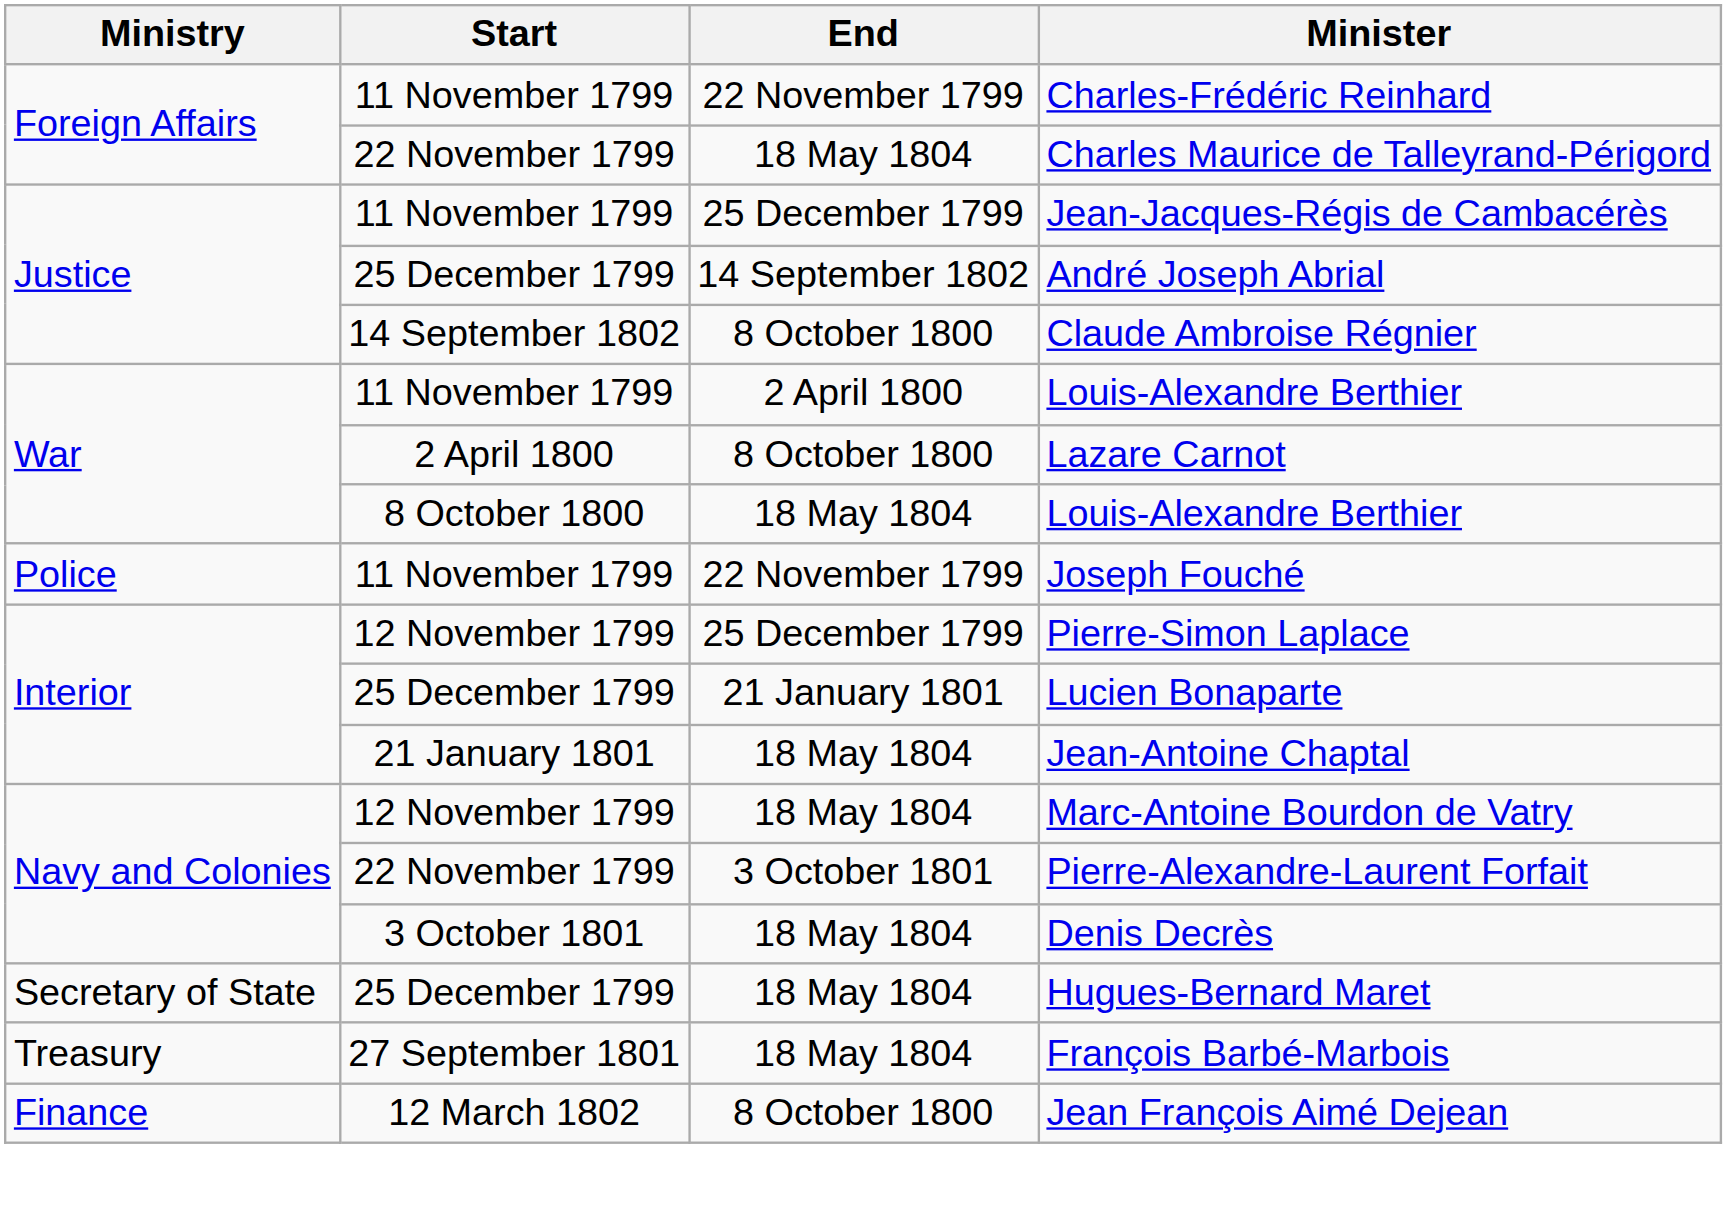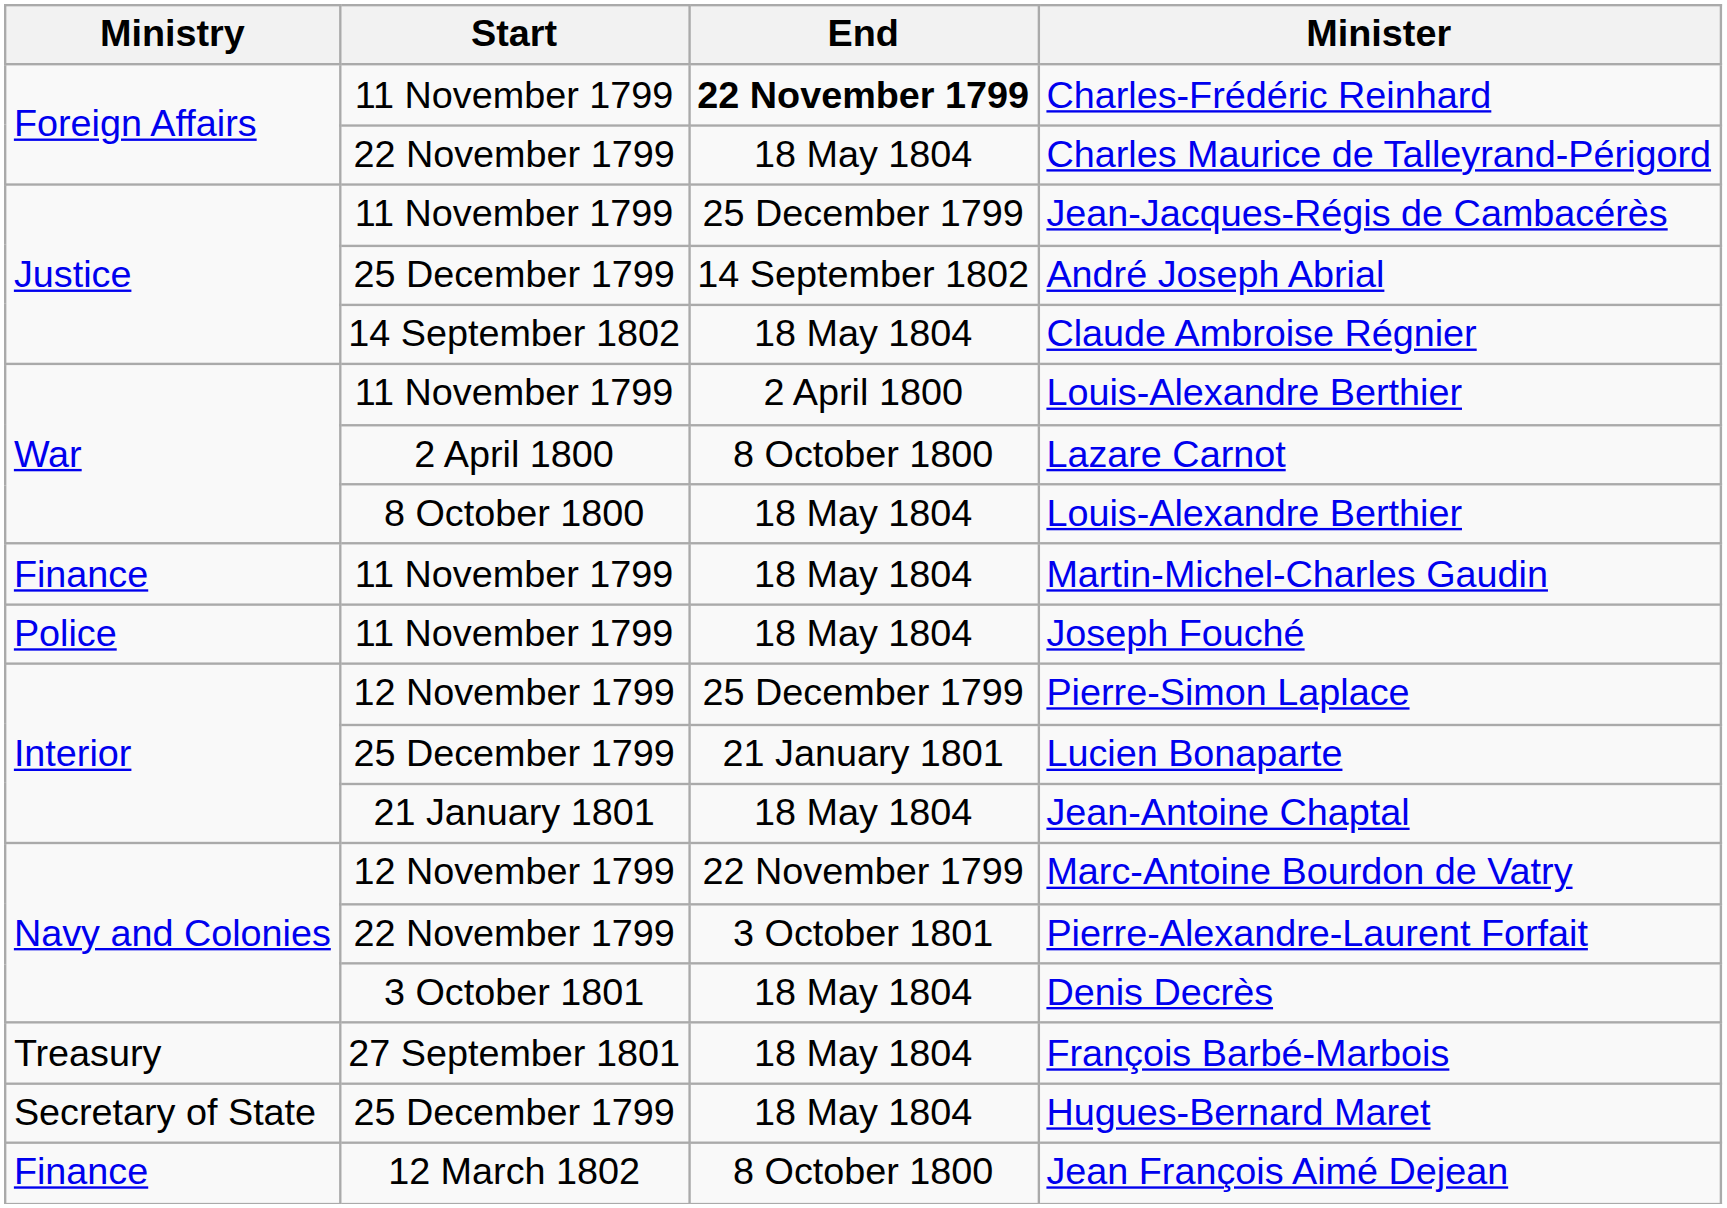Charles-Frédéric Reinhard | End: normal -> bold
Claude Ambroise Régnier | End: 8 October 1800 -> 18 May 1804
+ row: Finance | 11 November 1799 | 18 May 1804 | Martin-Michel-Charles Gaudin
Joseph Fouché | End: 22 November 1799 -> 18 May 1804
Marc-Antoine Bourdon de Vatry | End: 18 May 1804 -> 22 November 1799
rows swapped: Hugues-Bernard Maret <-> François Barbé-Marbois
